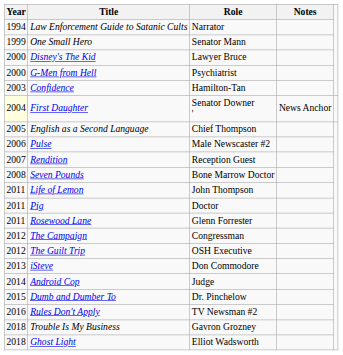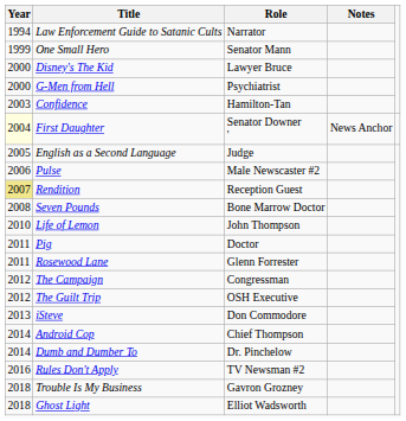English as a Second Language | Role: Chief Thompson -> Judge
Rendition | Year: no background -> khaki background
Life of Lemon | Year: 2011 -> 2010
Android Cop | Role: Judge -> Chief Thompson
Dumb and Dumber To | Year: 2015 -> 2014
